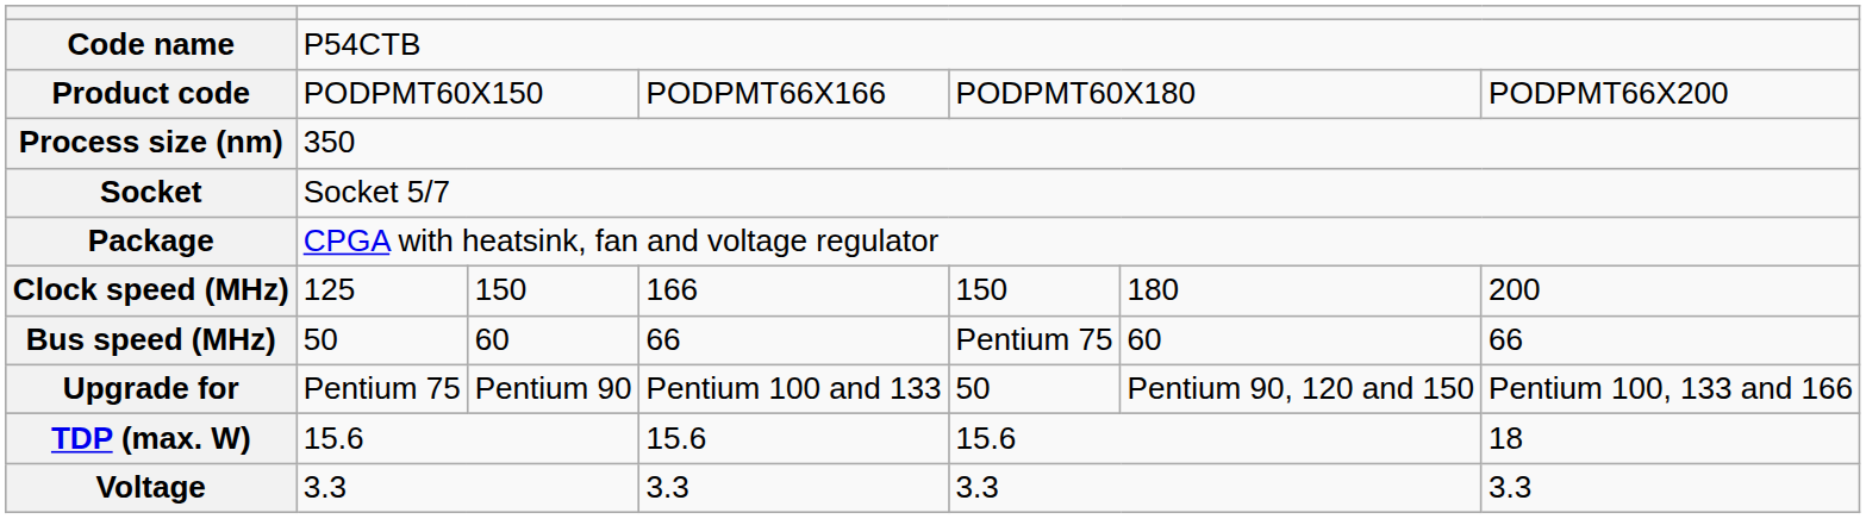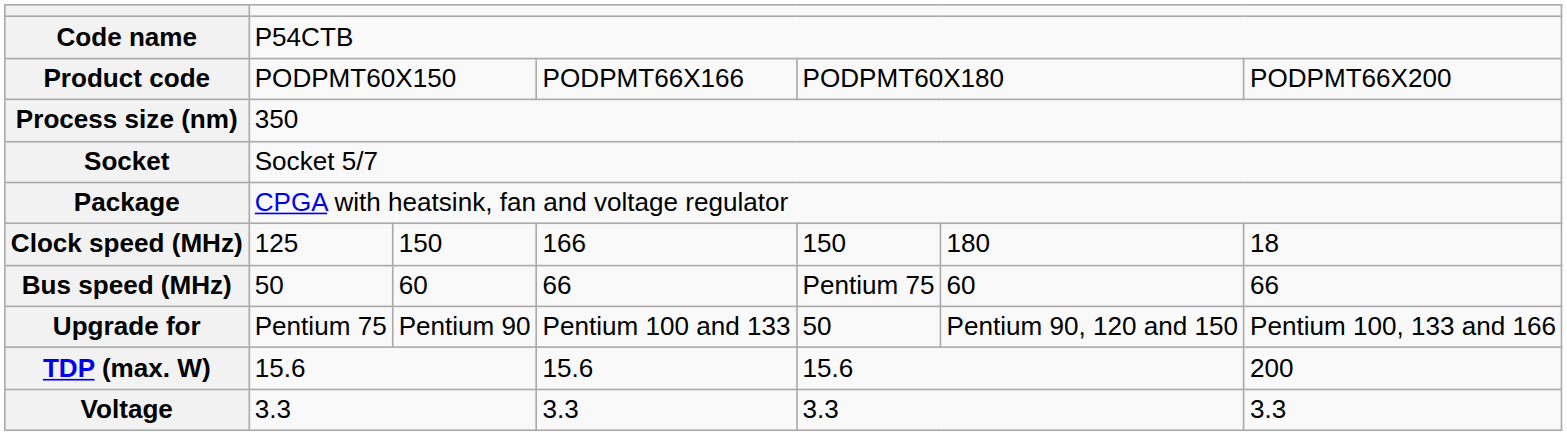Clock speed (MHz) | column 7: 200 -> 18
TDP (max. W) | column 7: 18 -> 200
